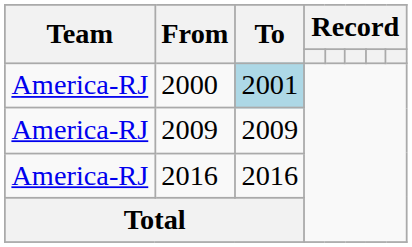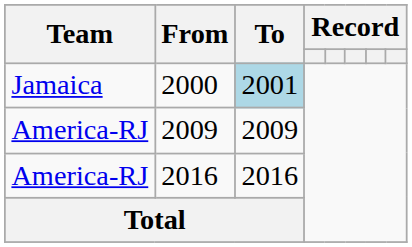2000 | Team: America-RJ -> Jamaica
